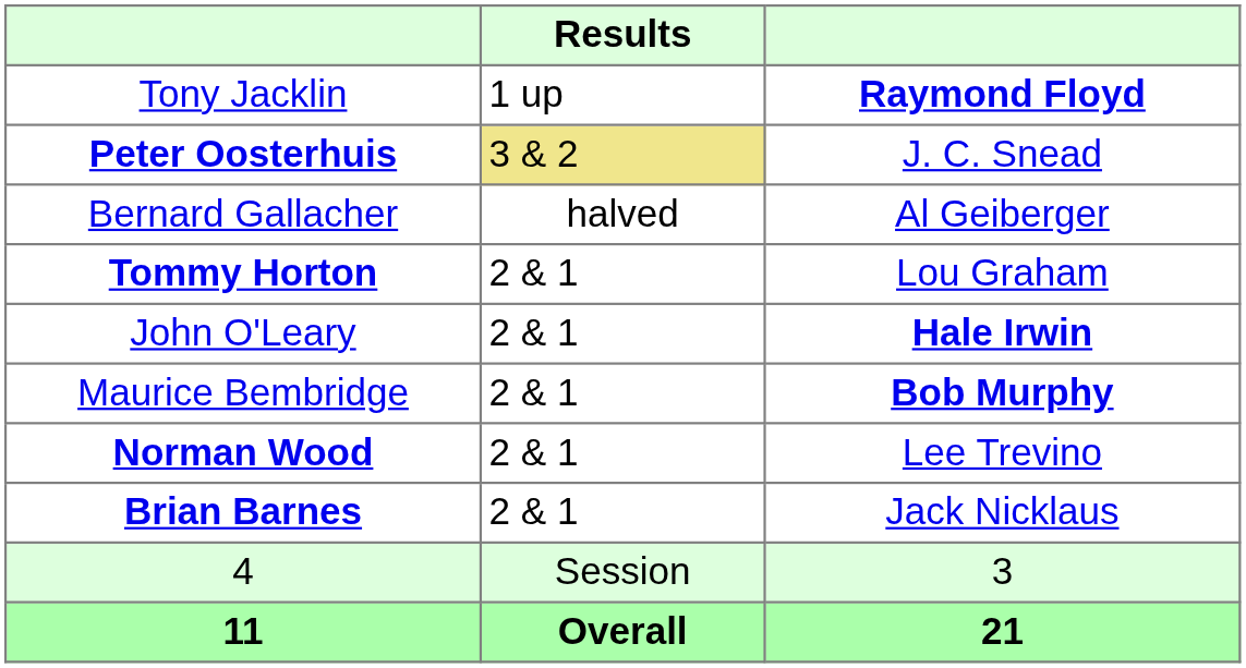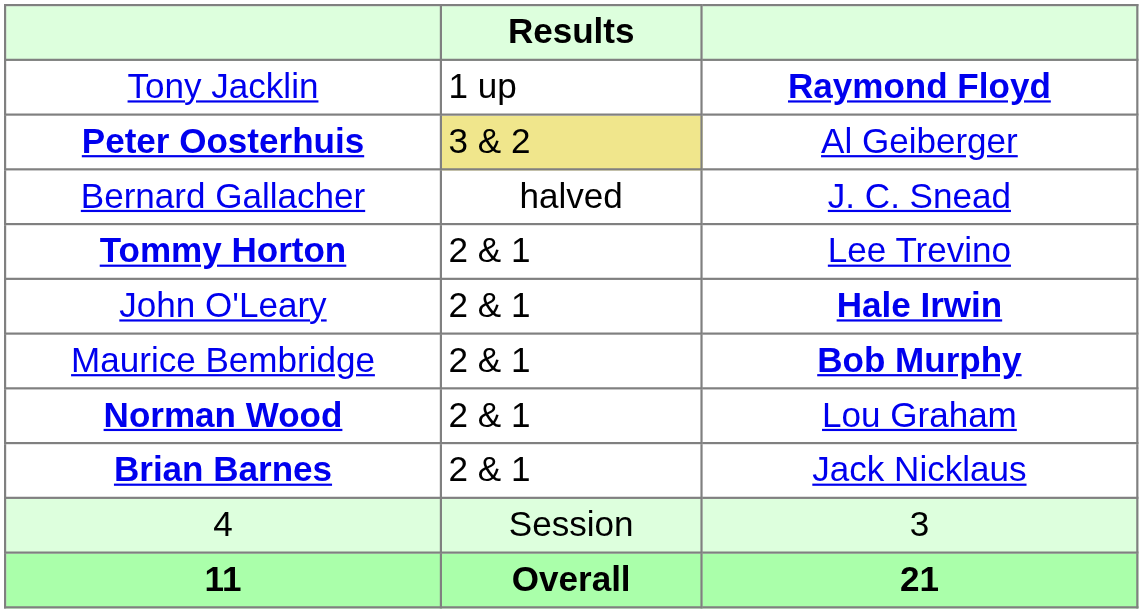Peter Oosterhuis | column 3: J. C. Snead -> Al Geiberger
Bernard Gallacher | column 3: Al Geiberger -> J. C. Snead
Tommy Horton | column 3: Lou Graham -> Lee Trevino
Norman Wood | column 3: Lee Trevino -> Lou Graham
